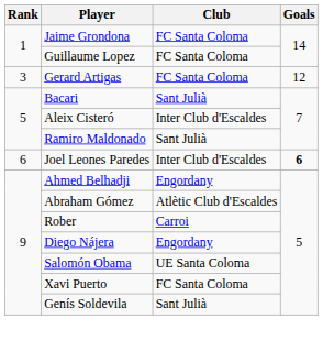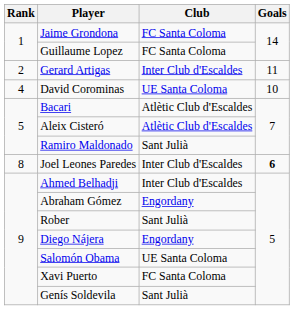Gerard Artigas | Rank: 3 -> 2
Gerard Artigas | Club: FC Santa Coloma -> Inter Club d'Escaldes
Gerard Artigas | Goals: 12 -> 11
+ row: 4 | David Corominas | UE Santa Coloma | 10
Bacari | Club: Sant Julià -> Atlètic Club d'Escaldes
Aleix Cisteró | Club: Inter Club d'Escaldes -> Atlètic Club d'Escaldes
Joel Leones Paredes | Rank: 6 -> 8
Ahmed Belhadji | Club: Engordany -> Inter Club d'Escaldes
Abraham Gómez | Club: Atlètic Club d'Escaldes -> Engordany
Rober | Club: Carroi -> Sant Julià
